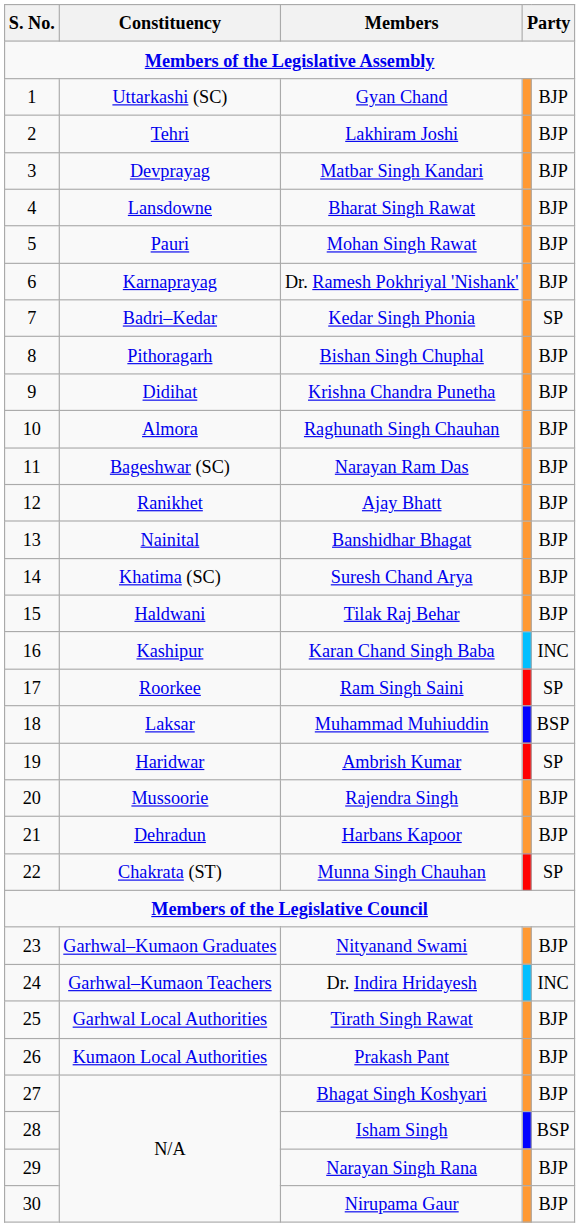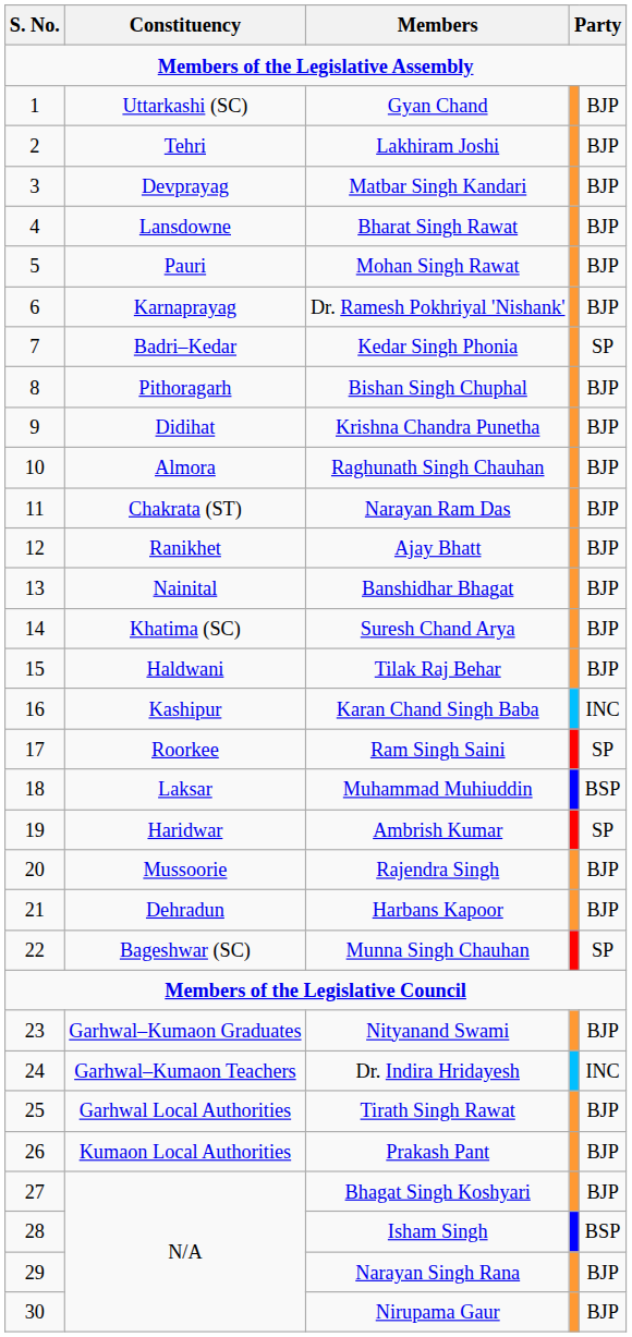Narayan Ram Das | Constituency: Bageshwar (SC) -> Chakrata (ST)
Munna Singh Chauhan | Constituency: Chakrata (ST) -> Bageshwar (SC)
